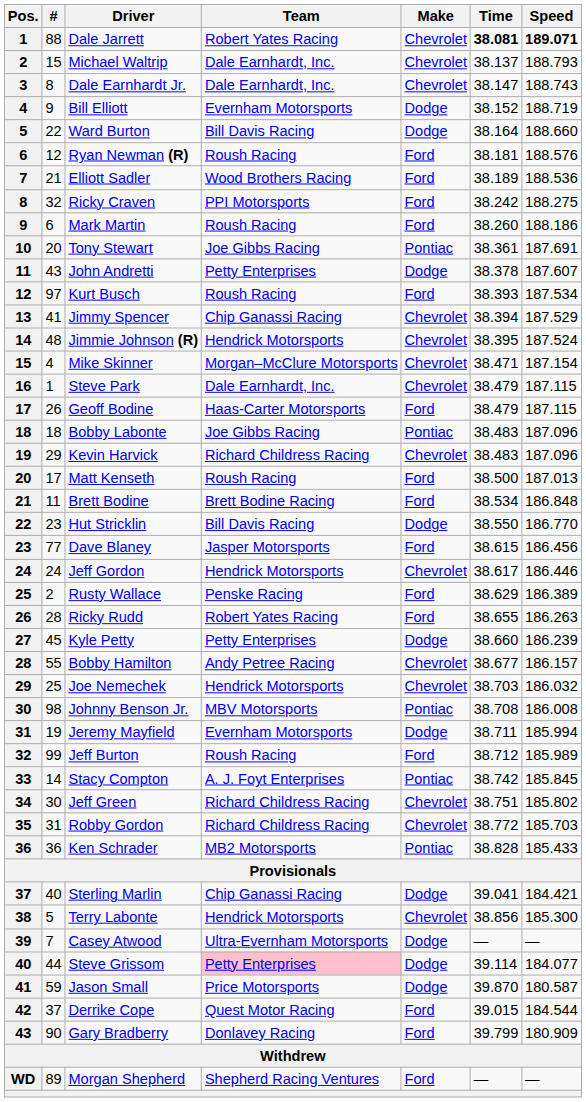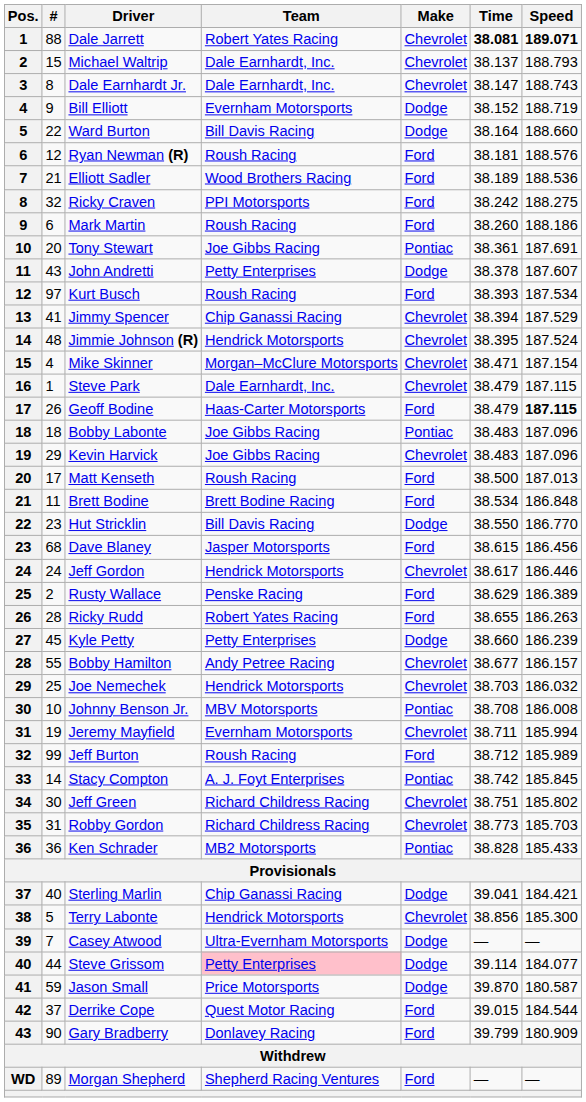Geoff Bodine | Speed: normal -> bold
Kevin Harvick | Team: Richard Childress Racing -> Joe Gibbs Racing
Dave Blaney | #: 77 -> 68
Johnny Benson Jr. | #: 98 -> 10
Jeremy Mayfield | Make: Dodge -> Chevrolet
Robby Gordon | Time: 38.772 -> 38.773
